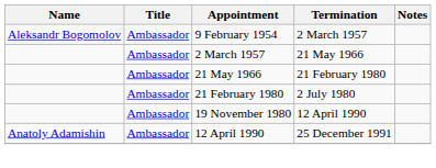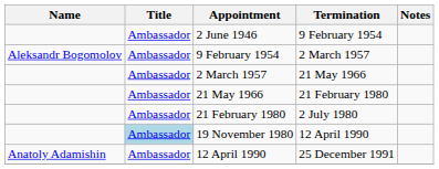+ row: Ambassador | 2 June 1946 | 9 February 1954
19 November 1980 | Title: no background -> lightblue background
